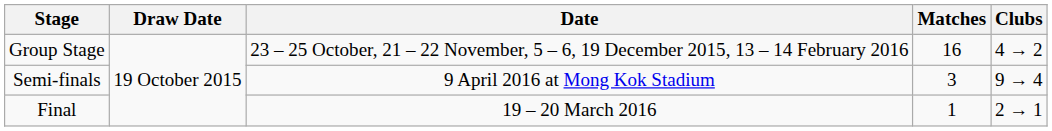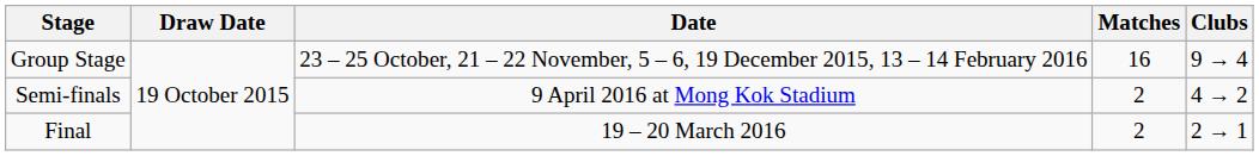Group Stage | Clubs: 4 → 2 -> 9 → 4
Semi-finals | Matches: 3 -> 2
Semi-finals | Clubs: 9 → 4 -> 4 → 2
Final | Matches: 1 -> 2
